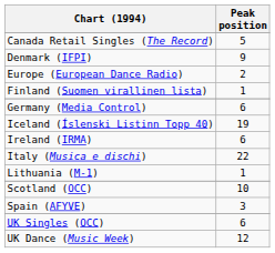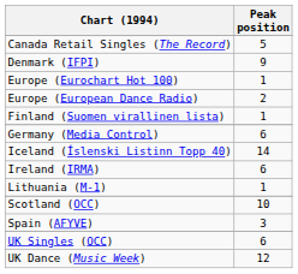+ row: Europe (Eurochart Hot 100) | 1
Iceland (Íslenski Listinn Topp 40) | Peak position: 19 -> 14
- row: Italy (Musica e dischi) | 22
